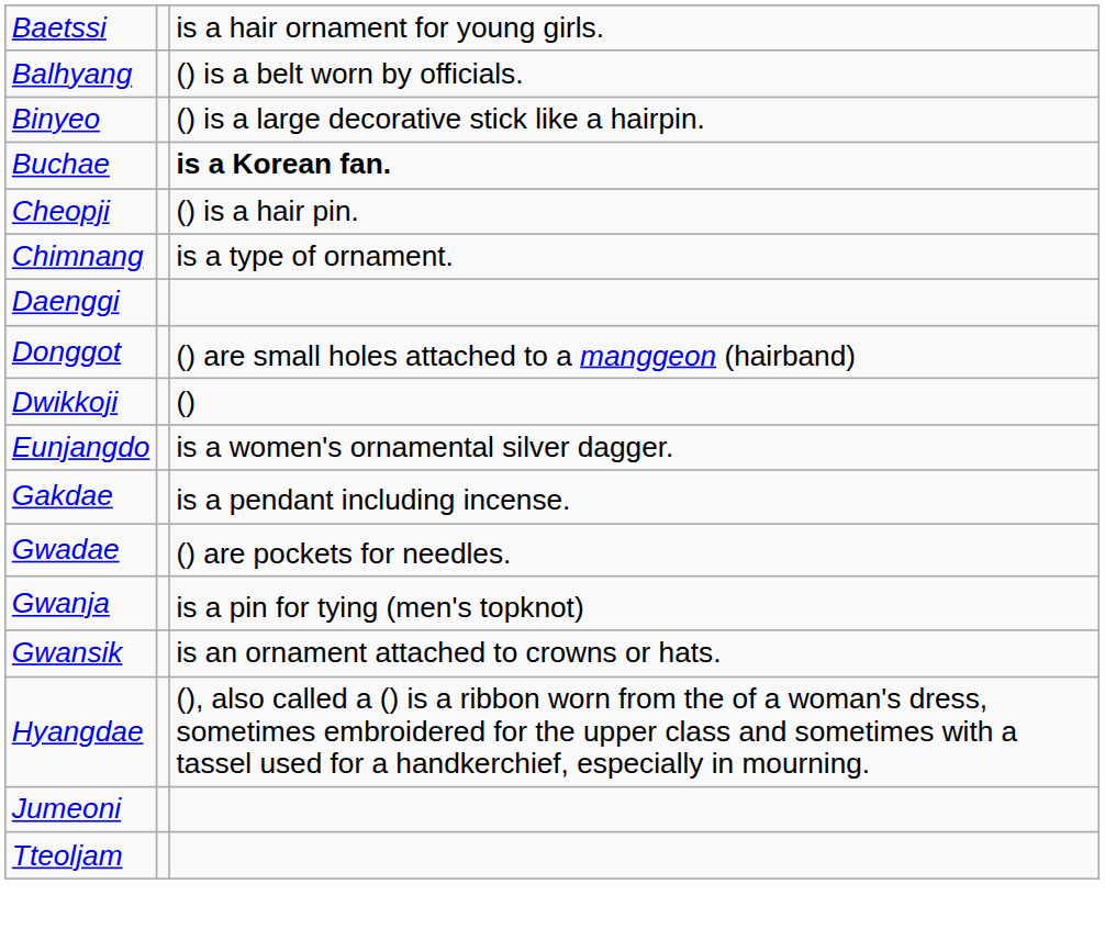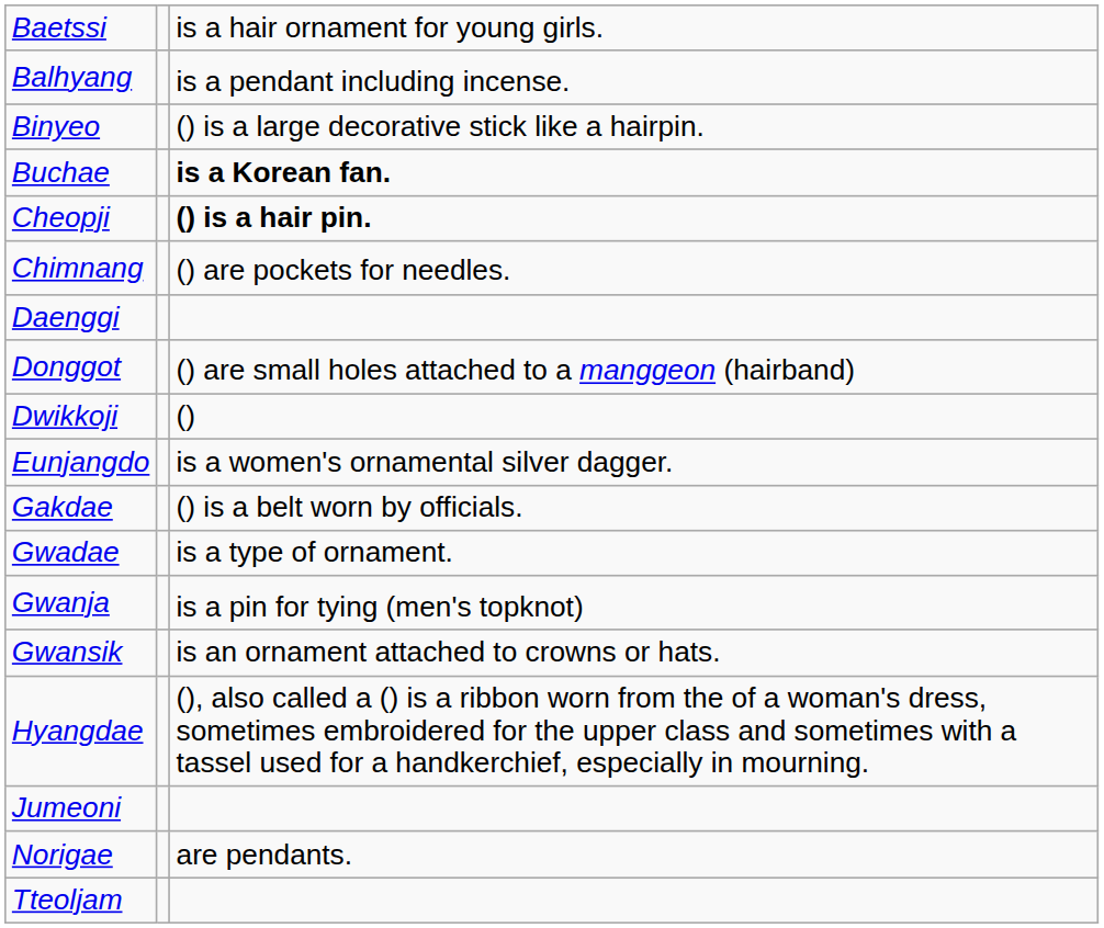Balhyang | column 3: () is a belt worn by officials. -> is a pendant including incense.
Cheopji | column 3: normal -> bold
Chimnang | column 3: is a type of ornament. -> () are pockets for needles.
Gakdae | column 3: is a pendant including incense. -> () is a belt worn by officials.
Gwadae | column 3: () are pockets for needles. -> is a type of ornament.
+ row: Norigae | are pendants.
